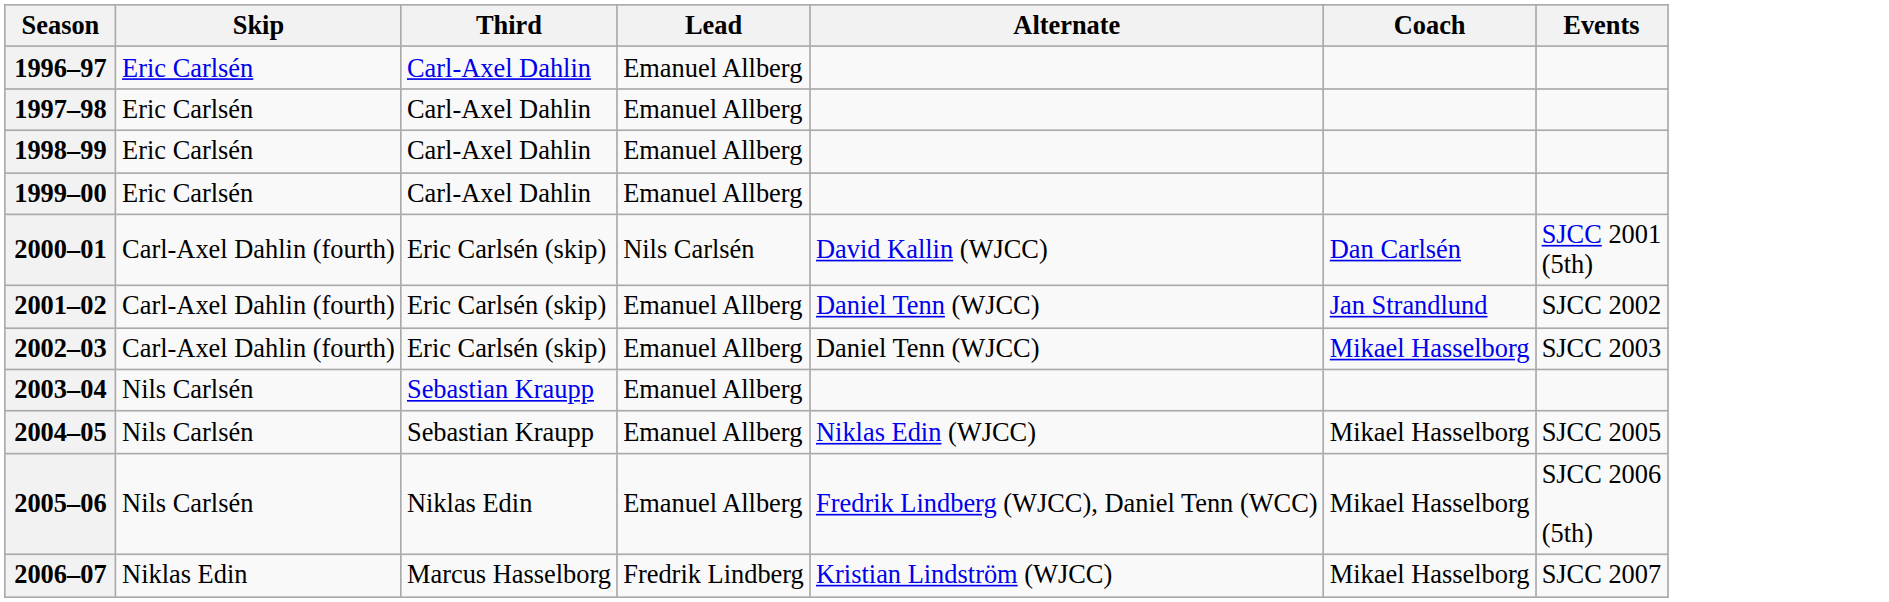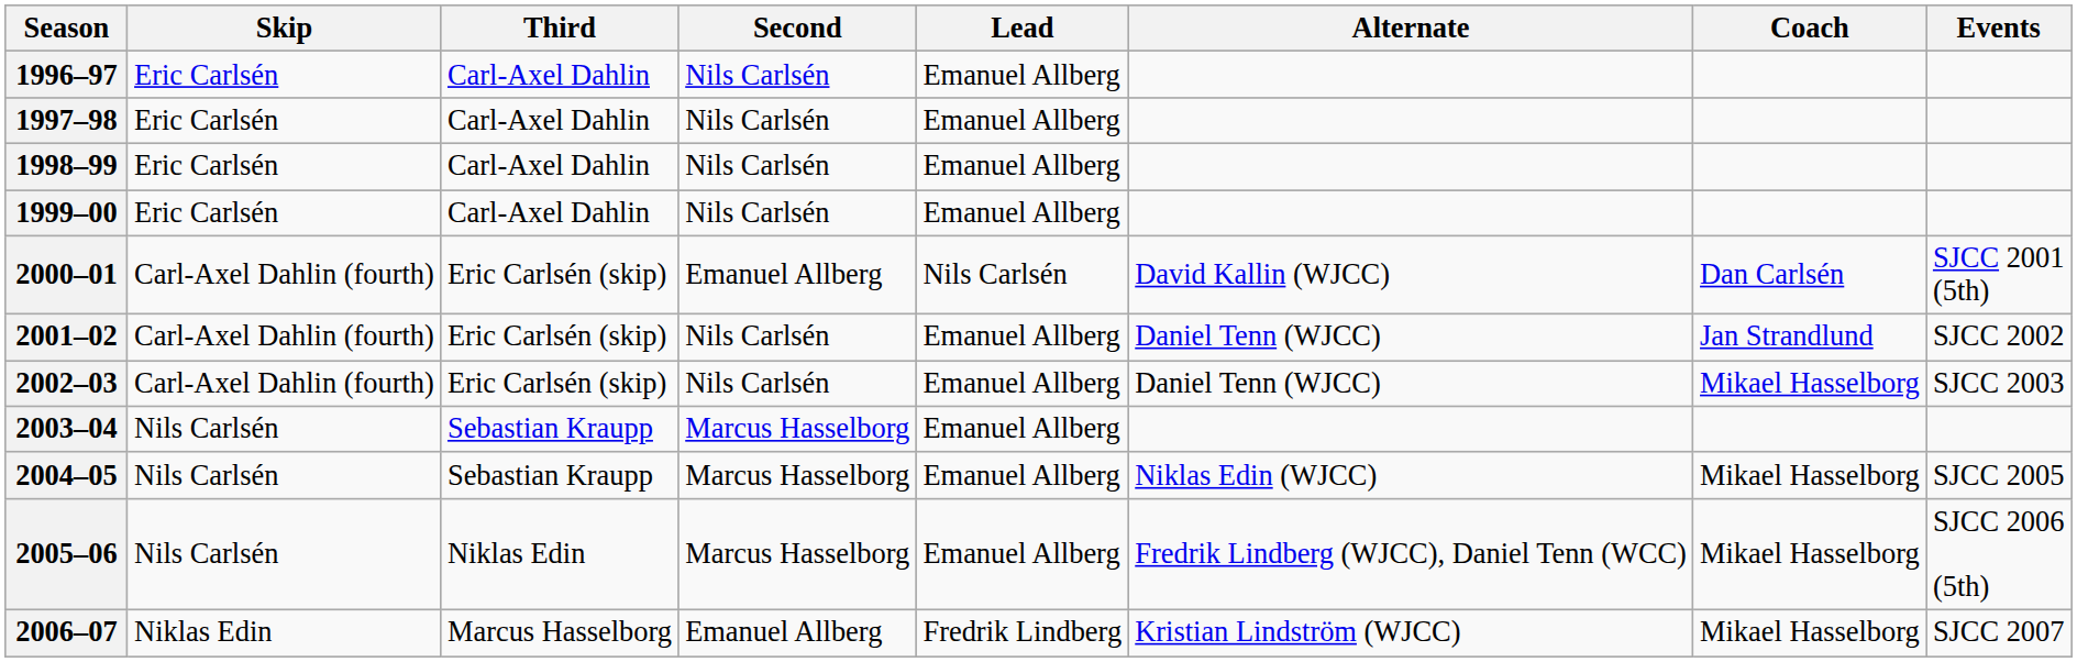+ column: Second | Nils Carlsén | Nils Carlsén | Nils Carlsén | Nils Carlsén | Emanuel Allberg | Nils Carlsén | Nils Carlsén | Marcus Hasselborg | Marcus Hasselborg | Marcus Hasselborg | Emanuel Allberg
